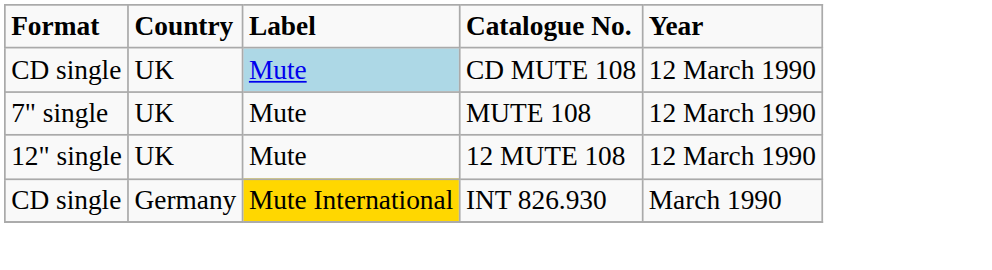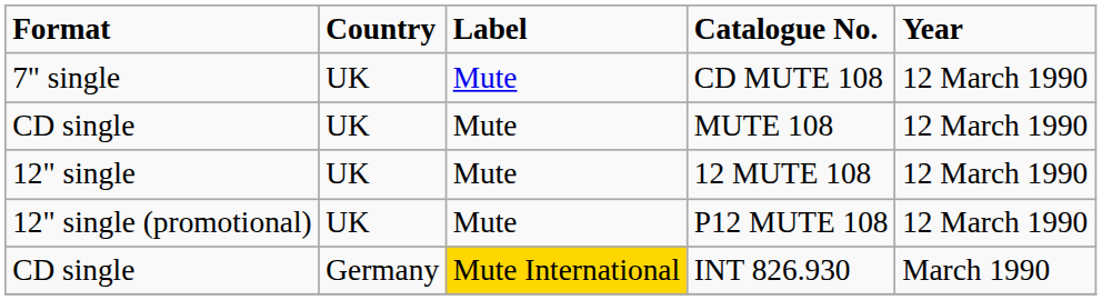CD MUTE 108 | Format: CD single -> 7" single
CD MUTE 108 | Label: lightblue background -> no background
MUTE 108 | Format: 7" single -> CD single
+ row: 12" single (promotional) | UK | Mute | P12 MUTE 108 | 12 March 1990
